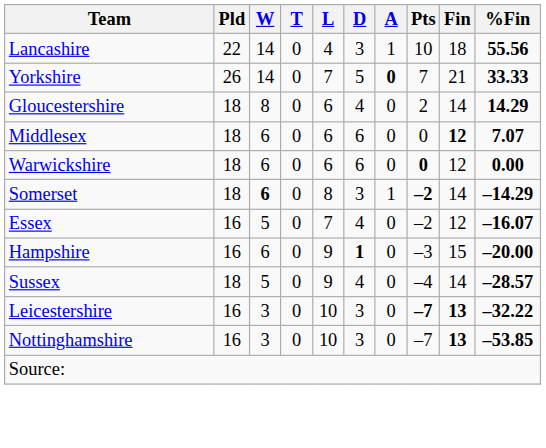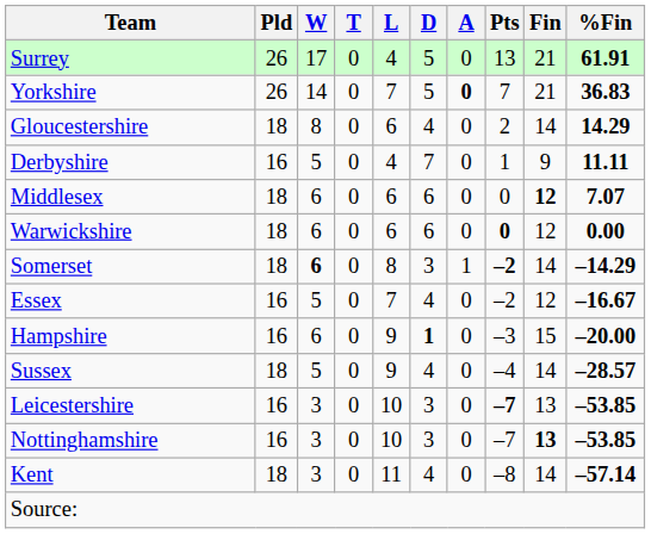+ row: Surrey | 26 | 17 | 0 | 4 | 5 | 0 | 13 | 21 | 61.91
- row: Lancashire | 22 | 14 | 0 | 4 | 3 | 1 | 10 | 18 | 55.56
Yorkshire | %Fin: 33.33 -> 36.83
+ row: Derbyshire | 16 | 5 | 0 | 4 | 7 | 0 | 1 | 9 | 11.11
Essex | %Fin: –16.07 -> –16.67
Leicestershire | Fin: bold -> normal
Leicestershire | %Fin: –32.22 -> –53.85
+ row: Kent | 18 | 3 | 0 | 11 | 4 | 0 | –8 | 14 | –57.14
